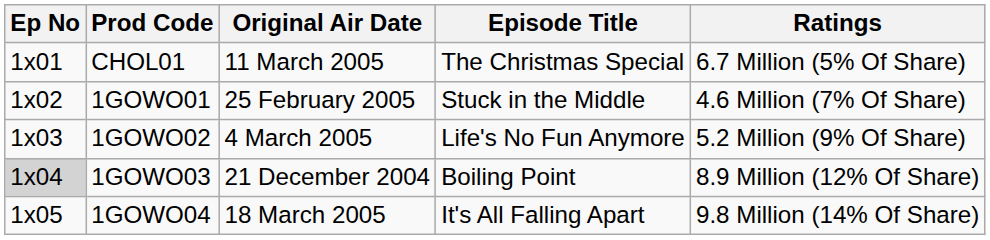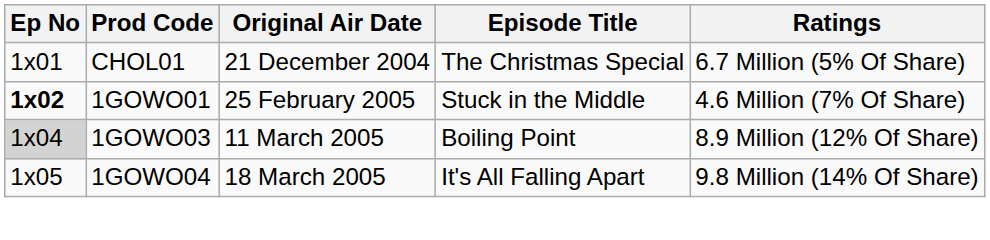CHOL01 | Original Air Date: 11 March 2005 -> 21 December 2004
1GOWO01 | Ep No: normal -> bold
- row: 1x03 | 1GOWO02 | 4 March 2005 | Life's No Fun Anymore | 5.2 Million (9% Of Share)
1GOWO03 | Original Air Date: 21 December 2004 -> 11 March 2005
